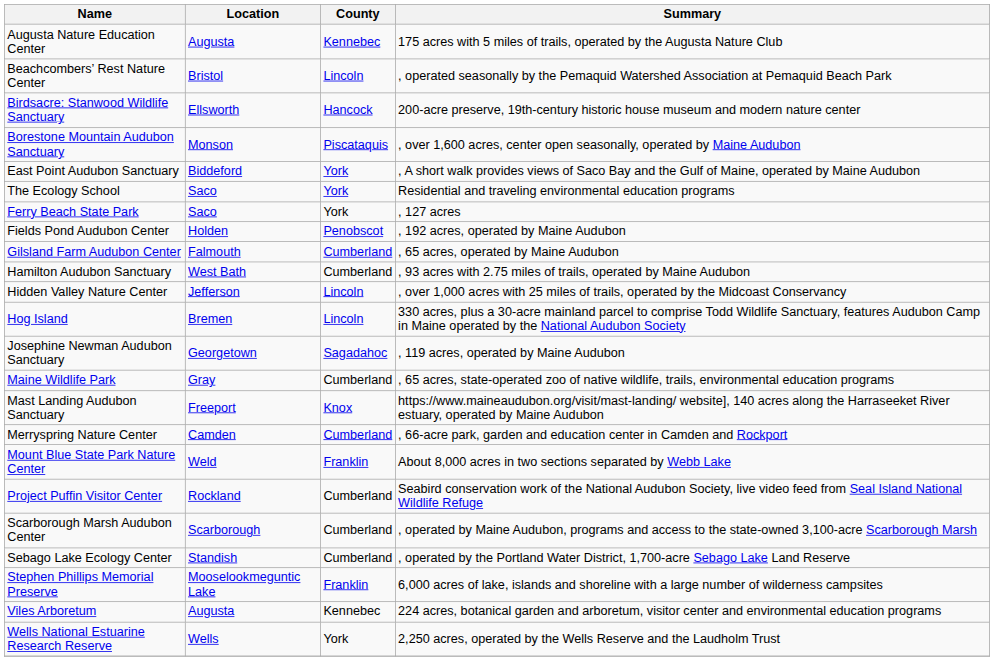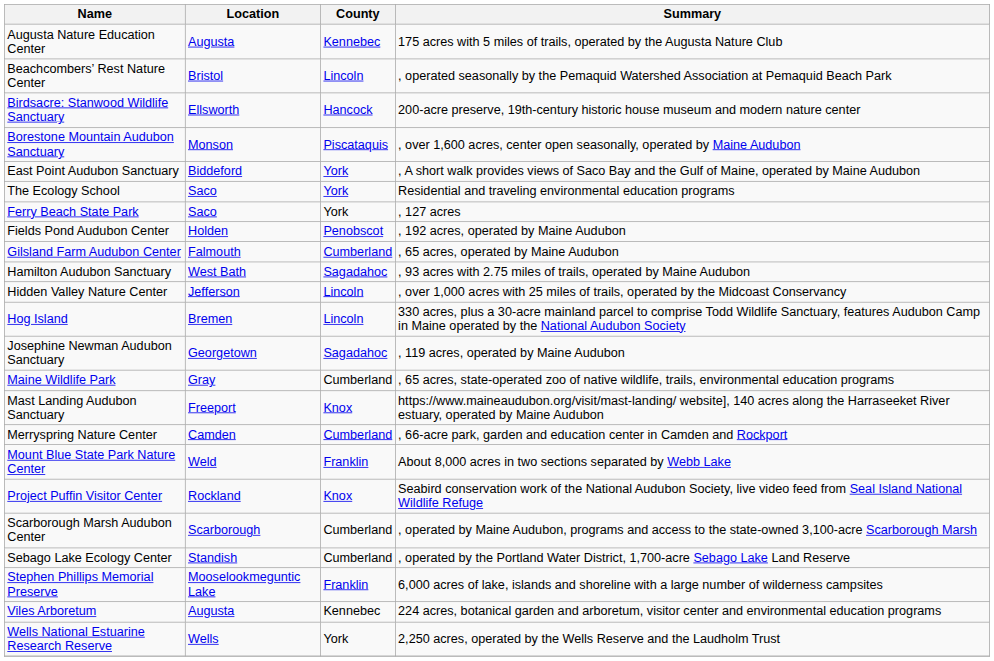Hamilton Audubon Sanctuary | County: Cumberland -> Sagadahoc
Project Puffin Visitor Center | County: Cumberland -> Knox
